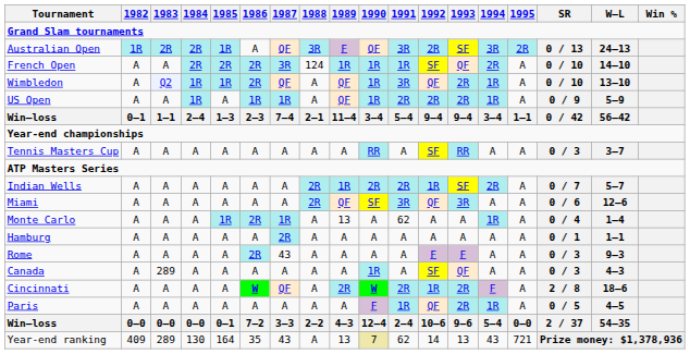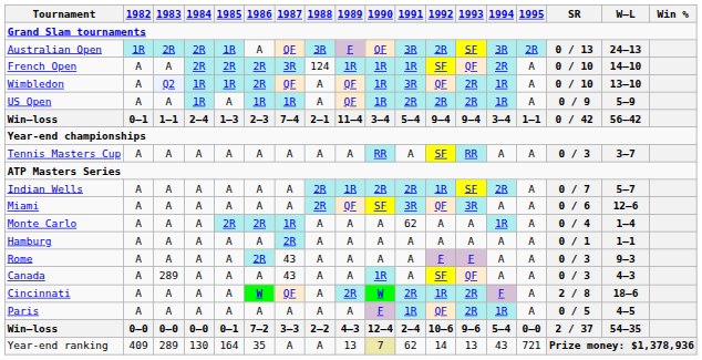Monte Carlo | 1985: 1R -> 2R
Monte Carlo | 1989: 13 -> A
Canada | 1987: A -> 43
Year-end ranking | 1987: 43 -> A
